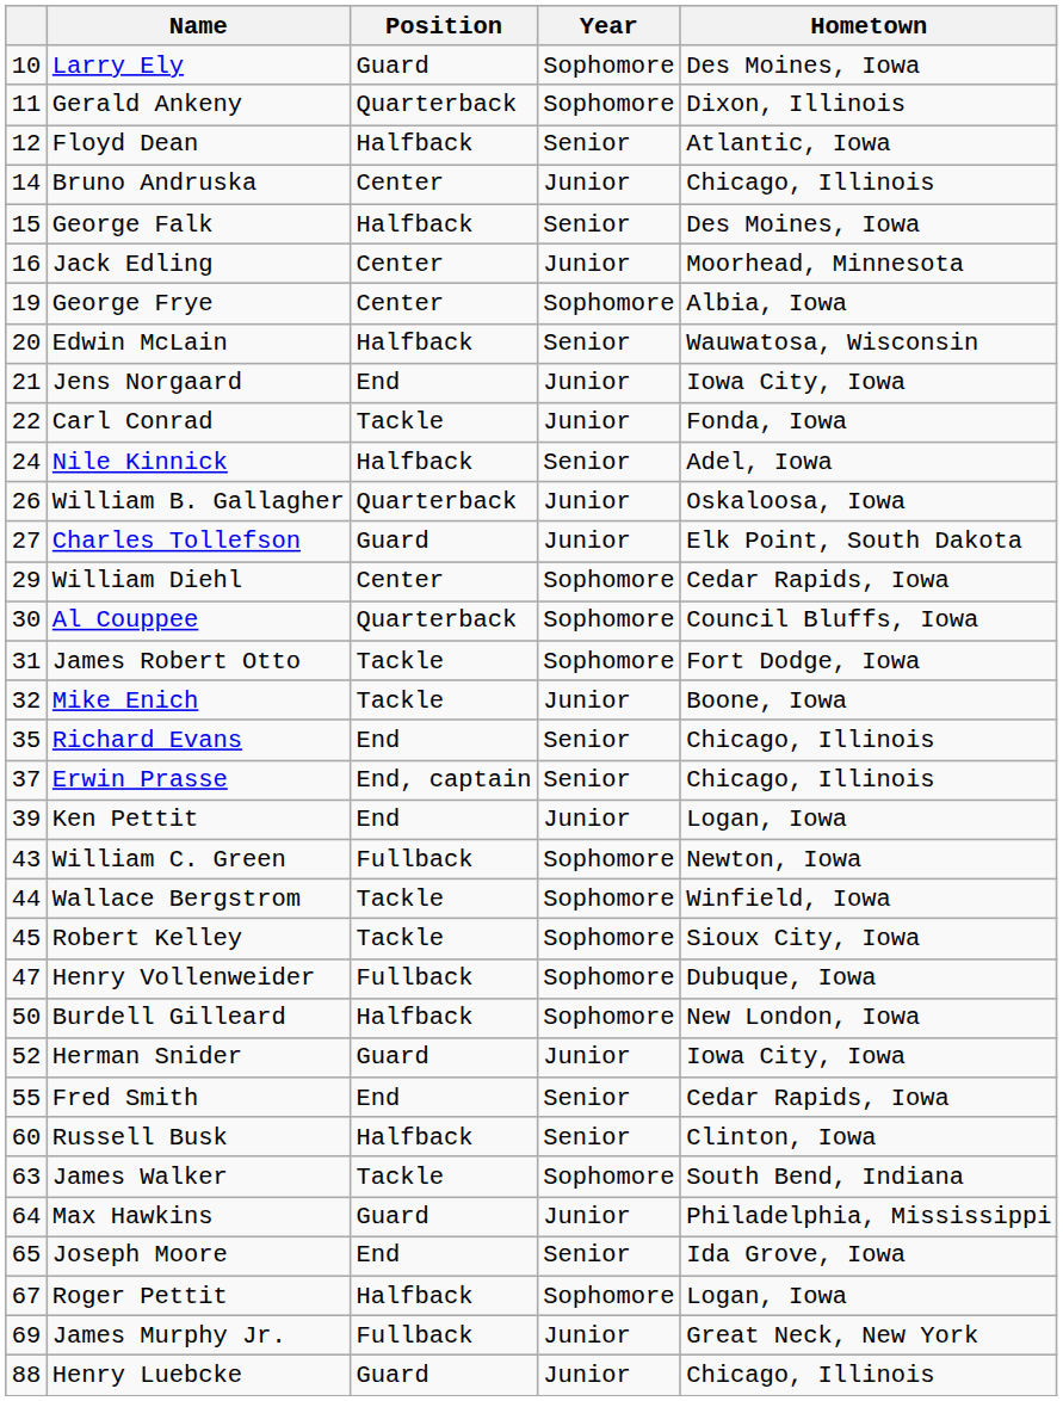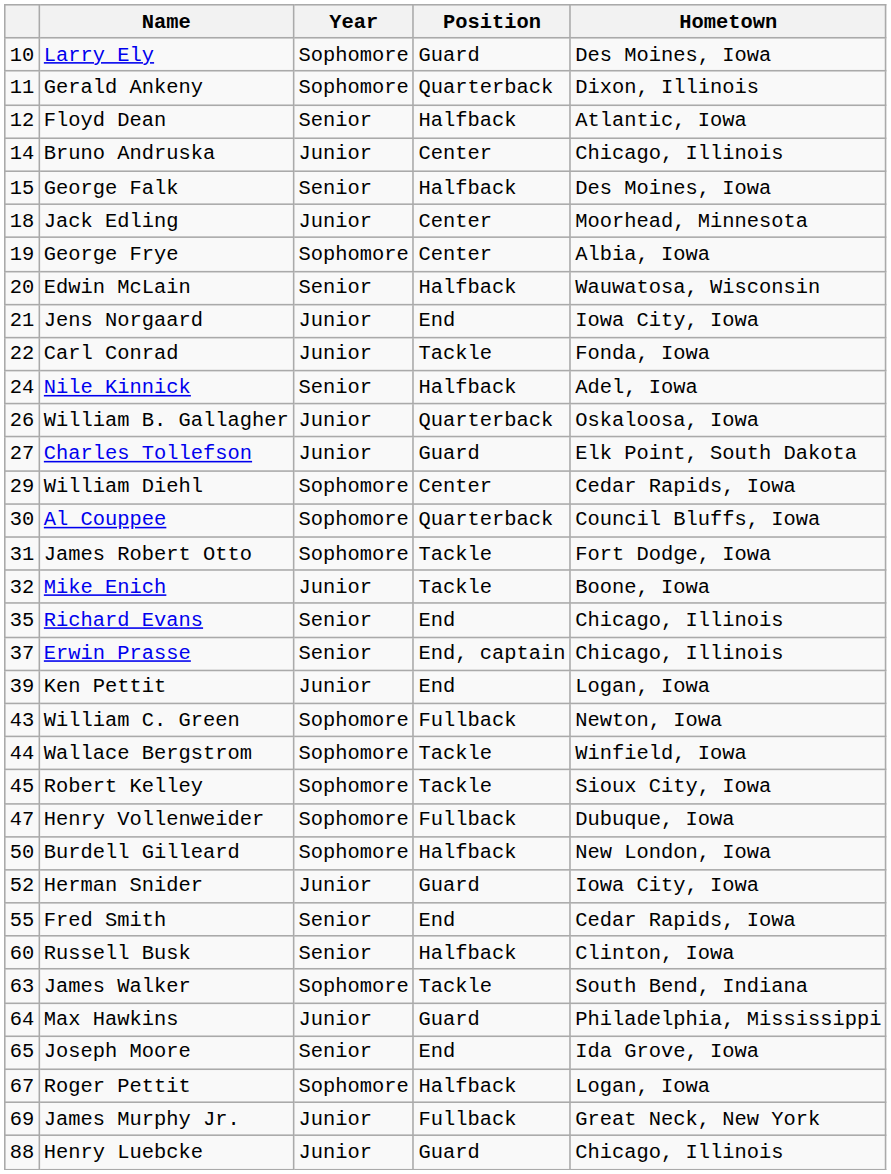columns swapped: Position <-> Year
Jack Edling | column 1: 16 -> 18
